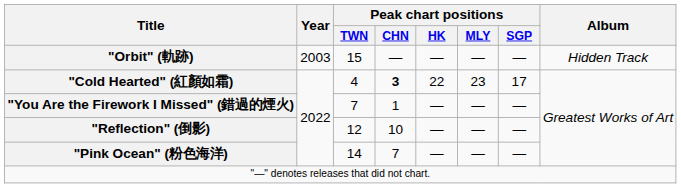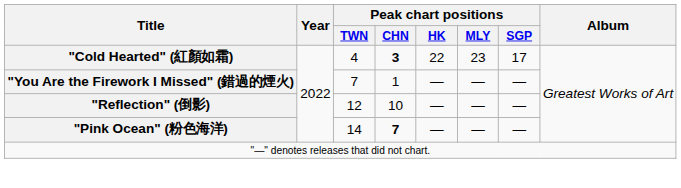- row: "Orbit" (軌跡) | 2003 | 15 | — | — | — | — | Hidden Track
"Pink Ocean" (粉色海洋) | Peak chart positions / CHN: normal -> bold
